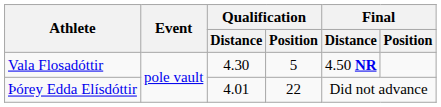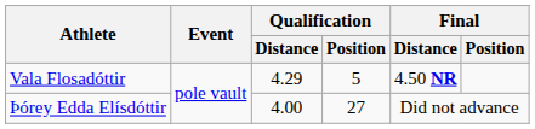Vala Flosadóttir | Qualification / Distance: 4.30 -> 4.29
Þórey Edda Elísdóttir | Qualification / Distance: 4.01 -> 4.00
Þórey Edda Elísdóttir | Qualification / Position: 22 -> 27
